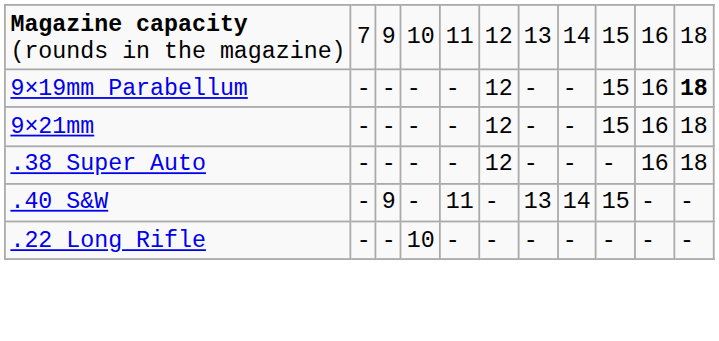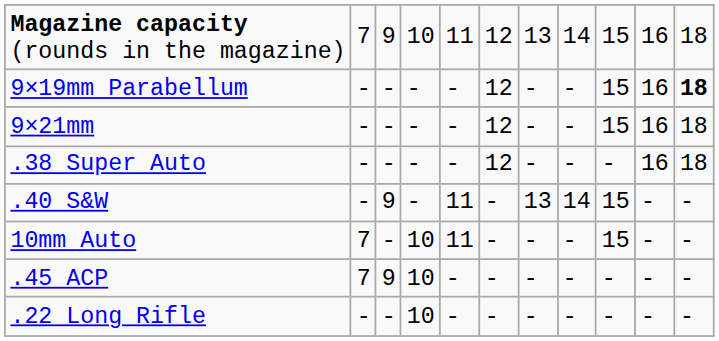+ row: 10mm Auto | 7 | - | 10 | 11 | - | - | - | 15 | - | -
+ row: .45 ACP | 7 | 9 | 10 | - | - | - | - | - | - | -
